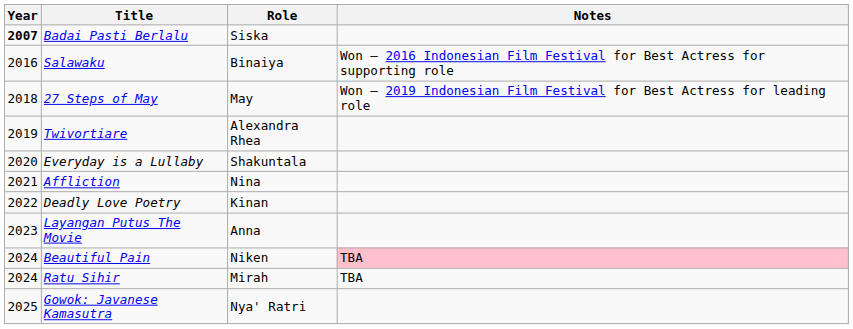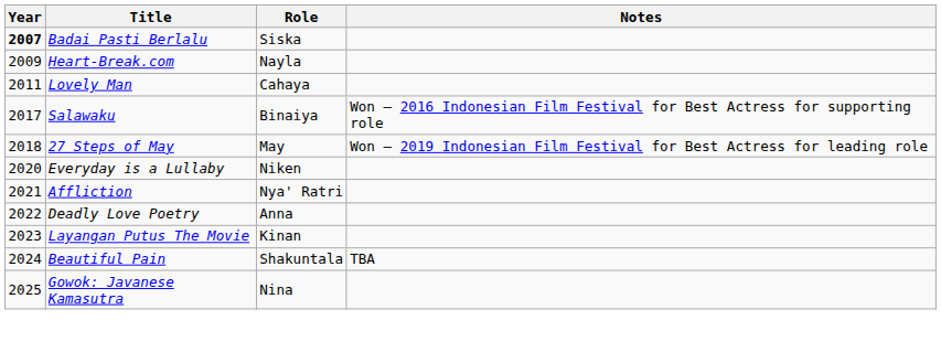+ row: 2009 | Heart-Break.com | Nayla
+ row: 2011 | Lovely Man | Cahaya
Salawaku | Year: 2016 -> 2017
- row: 2019 | Twivortiare | Alexandra Rhea
Everyday is a Lullaby | Role: Shakuntala -> Niken
Affliction | Role: Nina -> Nya' Ratri
Deadly Love Poetry | Role: Kinan -> Anna
Layangan Putus The Movie | Role: Anna -> Kinan
Beautiful Pain | Role: Niken -> Shakuntala
Beautiful Pain | Notes: pink background -> no background
- row: 2024 | Ratu Sihir | Mirah | TBA
Gowok: Javanese Kamasutra | Role: Nya' Ratri -> Nina
